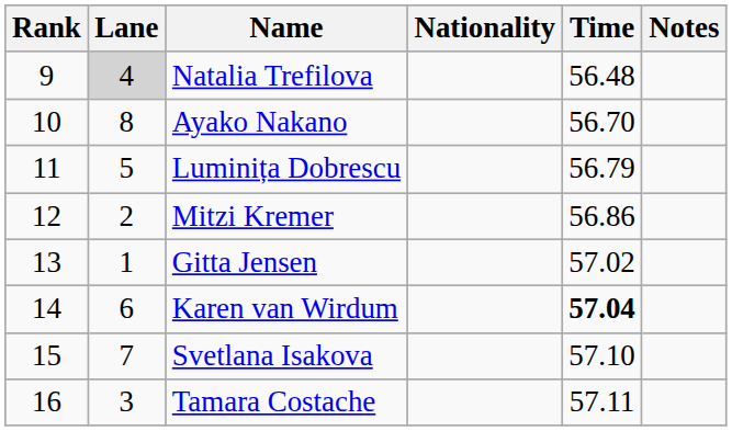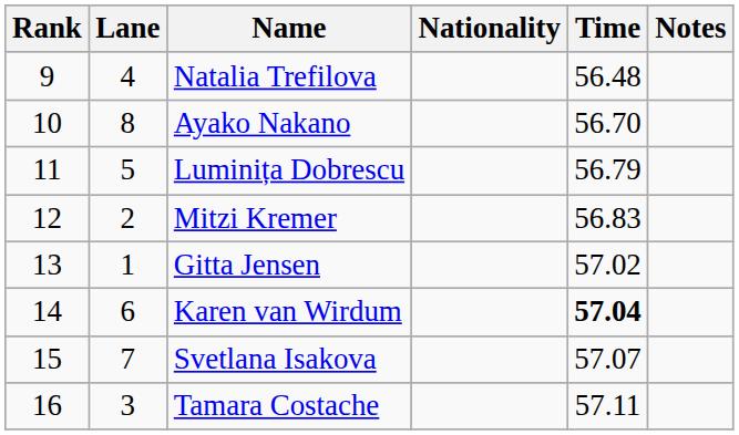Natalia Trefilova | Lane: lightgrey background -> no background
Mitzi Kremer | Time: 56.86 -> 56.83
Svetlana Isakova | Time: 57.10 -> 57.07
